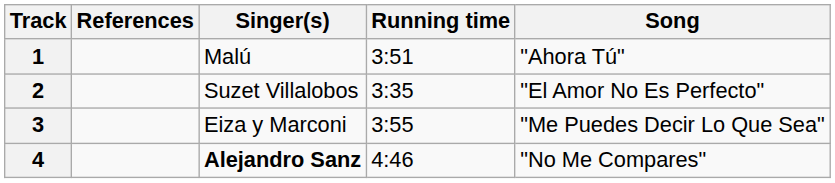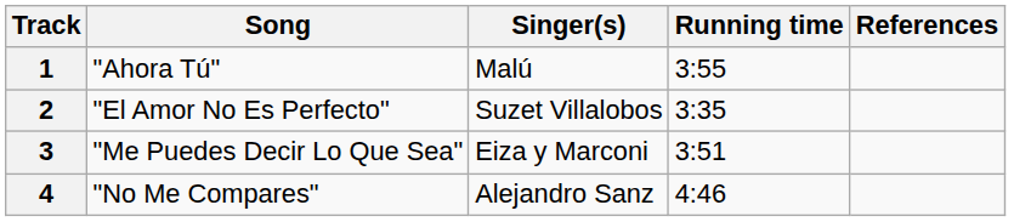columns swapped: Song <-> References
1 | Running time: 3:51 -> 3:55
3 | Running time: 3:55 -> 3:51
4 | Singer(s): bold -> normal
